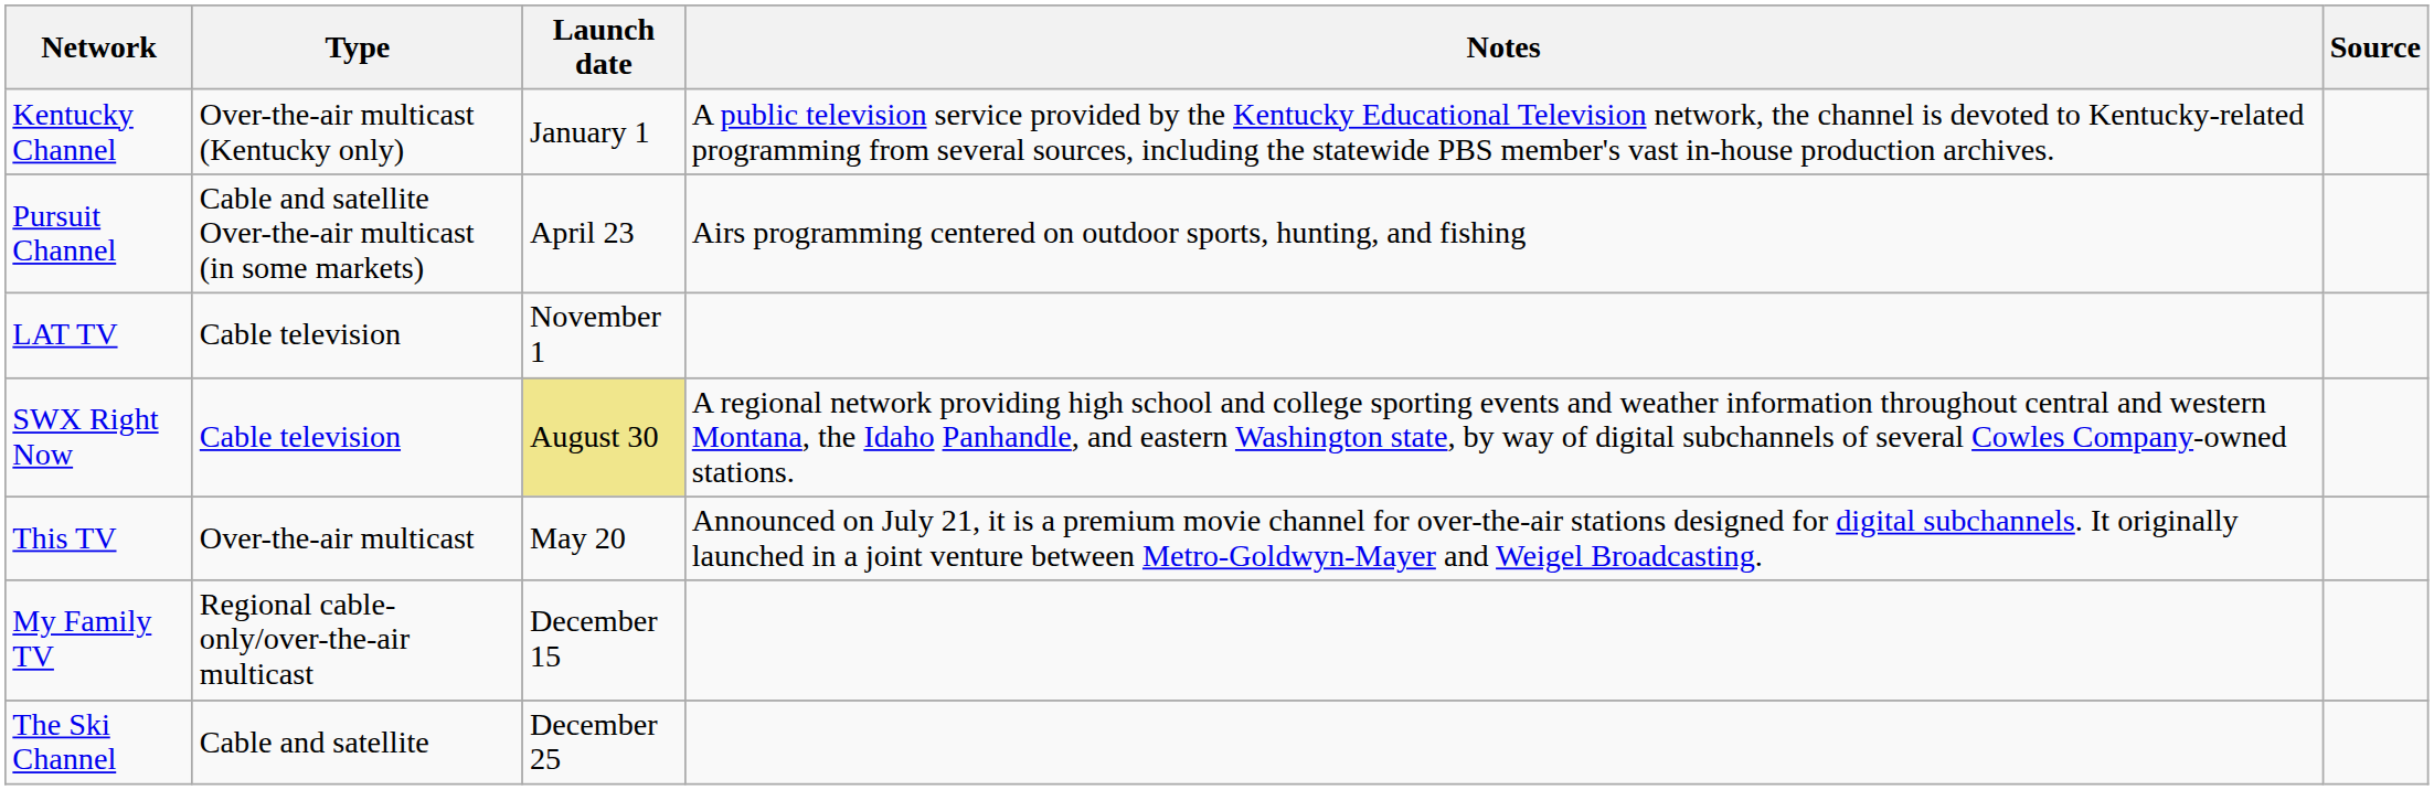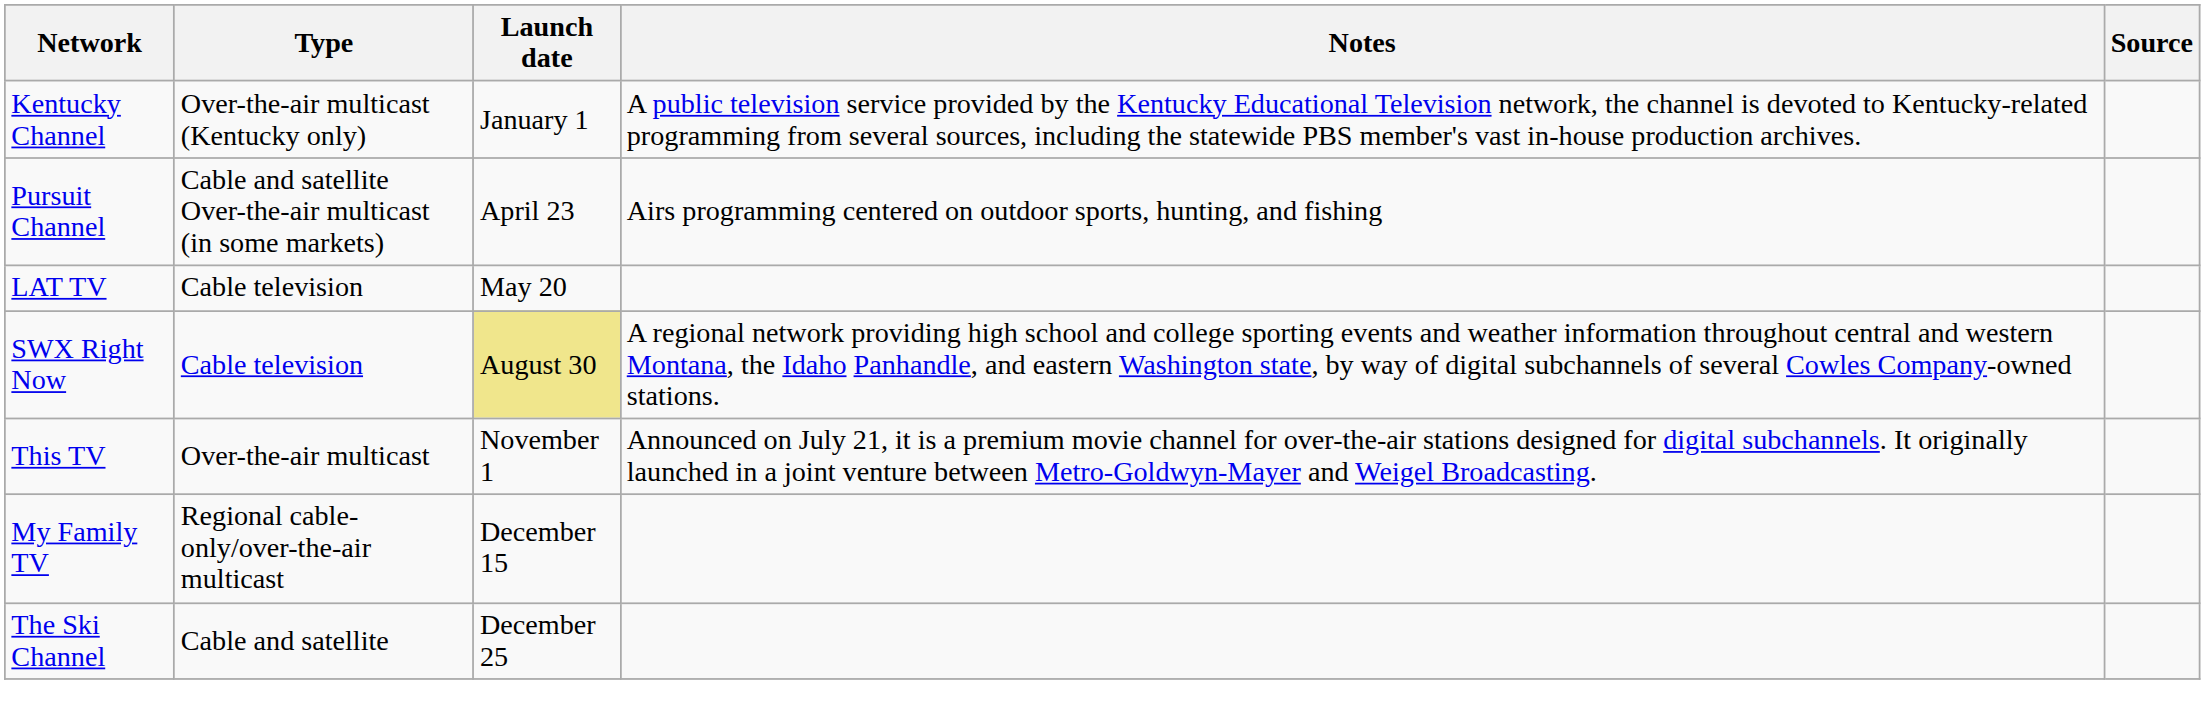LAT TV | Launch date: November 1 -> May 20
This TV | Launch date: May 20 -> November 1
